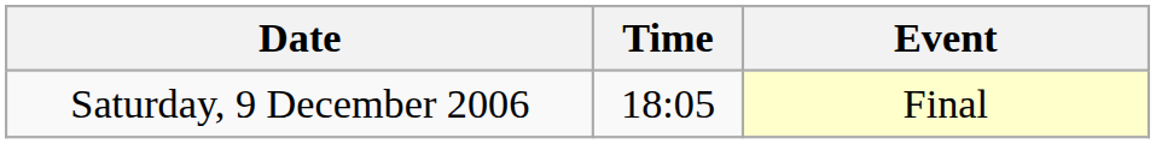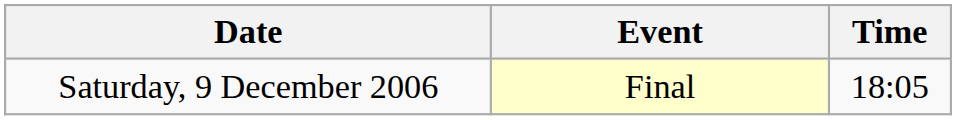columns swapped: Time <-> Event
